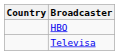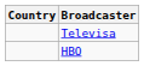rows swapped: Televisa <-> HBO
